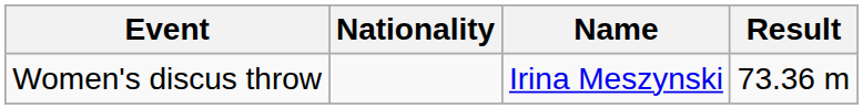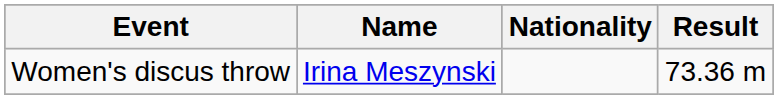columns swapped: Name <-> Nationality
